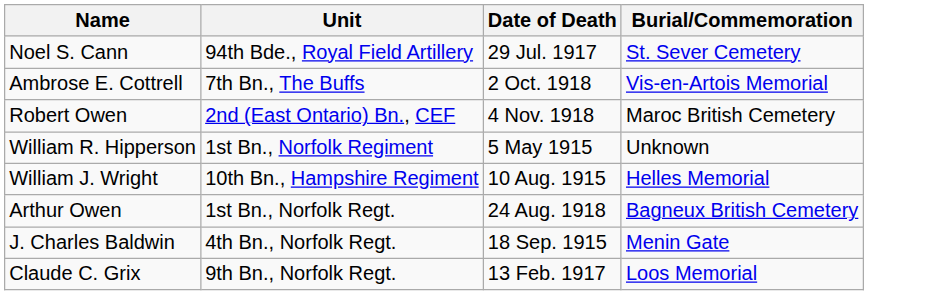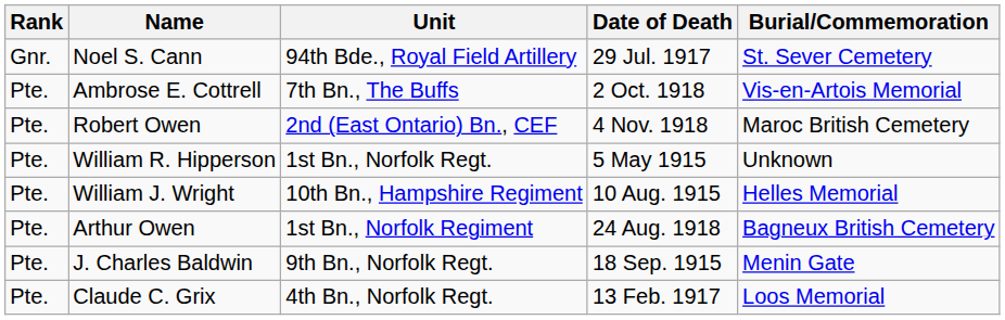+ column: Rank | Gnr. | Pte. | Pte. | Pte. | Pte. | Pte. | Pte. | Pte.
William R. Hipperson | Unit: 1st Bn., Norfolk Regiment -> 1st Bn., Norfolk Regt.
Arthur Owen | Unit: 1st Bn., Norfolk Regt. -> 1st Bn., Norfolk Regiment
J. Charles Baldwin | Unit: 4th Bn., Norfolk Regt. -> 9th Bn., Norfolk Regt.
Claude C. Grix | Unit: 9th Bn., Norfolk Regt. -> 4th Bn., Norfolk Regt.
